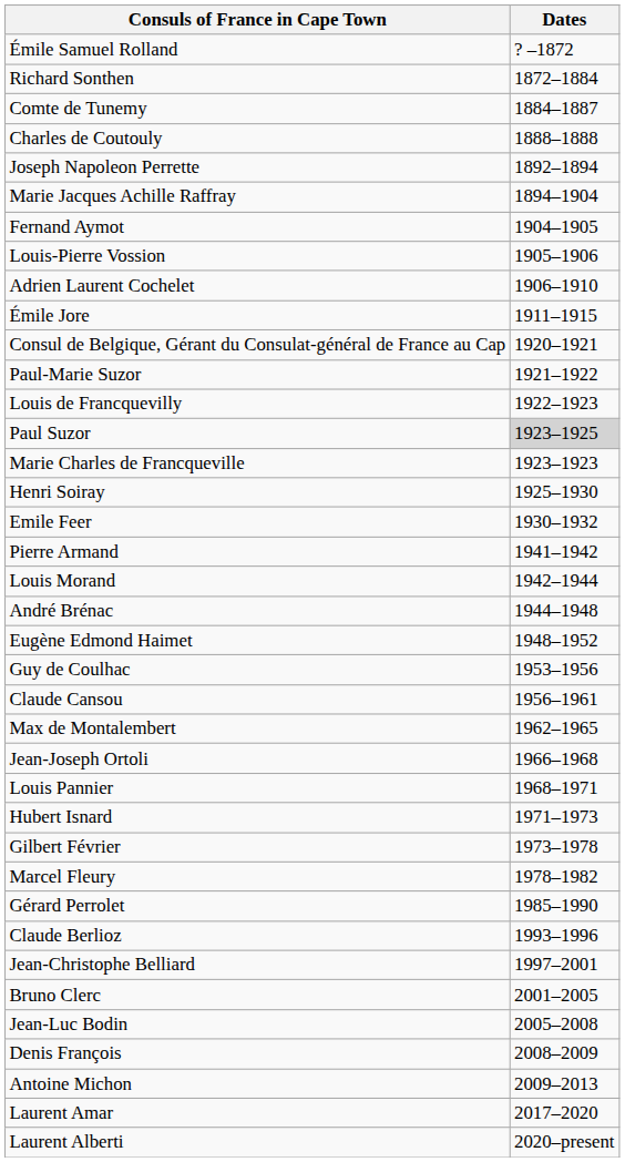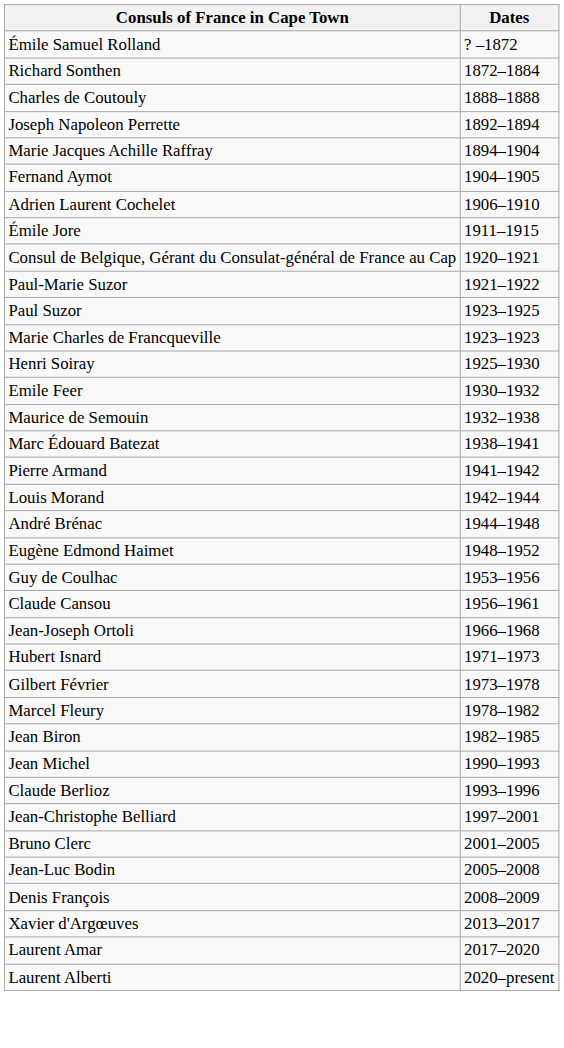- row: Comte de Tunemy | 1884–1887
- row: Louis-Pierre Vossion | 1905–1906
- row: Louis de Francquevilly | 1922–1923
Paul Suzor | Dates: lightgrey background -> no background
+ row: Maurice de Semouin | 1932–1938
+ row: Marc Édouard Batezat | 1938–1941
- row: Max de Montalembert | 1962–1965
- row: Louis Pannier | 1968–1971
+ row: Jean Biron | 1982–1985
- row: Gérard Perrolet | 1985–1990
+ row: Jean Michel | 1990–1993
- row: Antoine Michon | 2009–2013
+ row: Xavier d'Argœuves | 2013–2017
